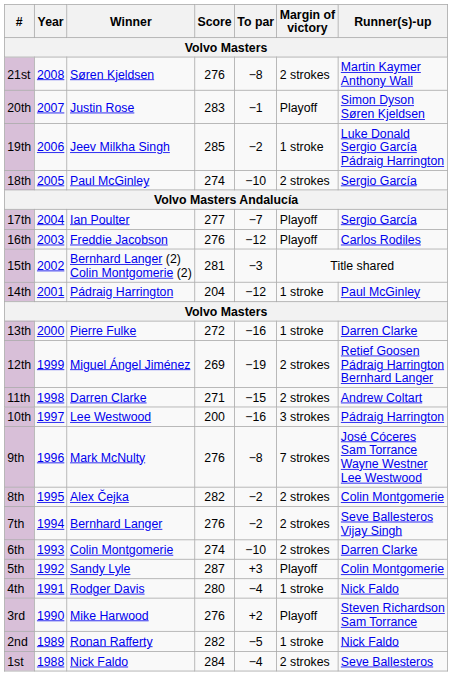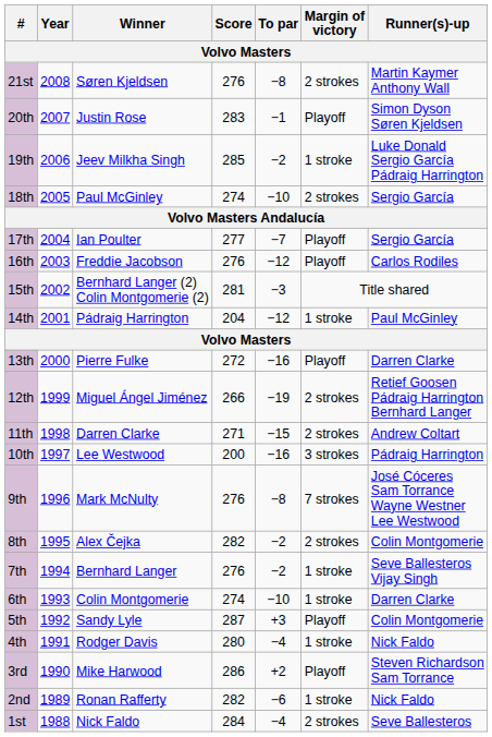13th | Margin of victory: 1 stroke -> Playoff
12th | Score: 269 -> 266
7th | Margin of victory: 2 strokes -> 1 stroke
6th | Margin of victory: 2 strokes -> 1 stroke
3rd | Score: 276 -> 286
2nd | To par: −5 -> −6
